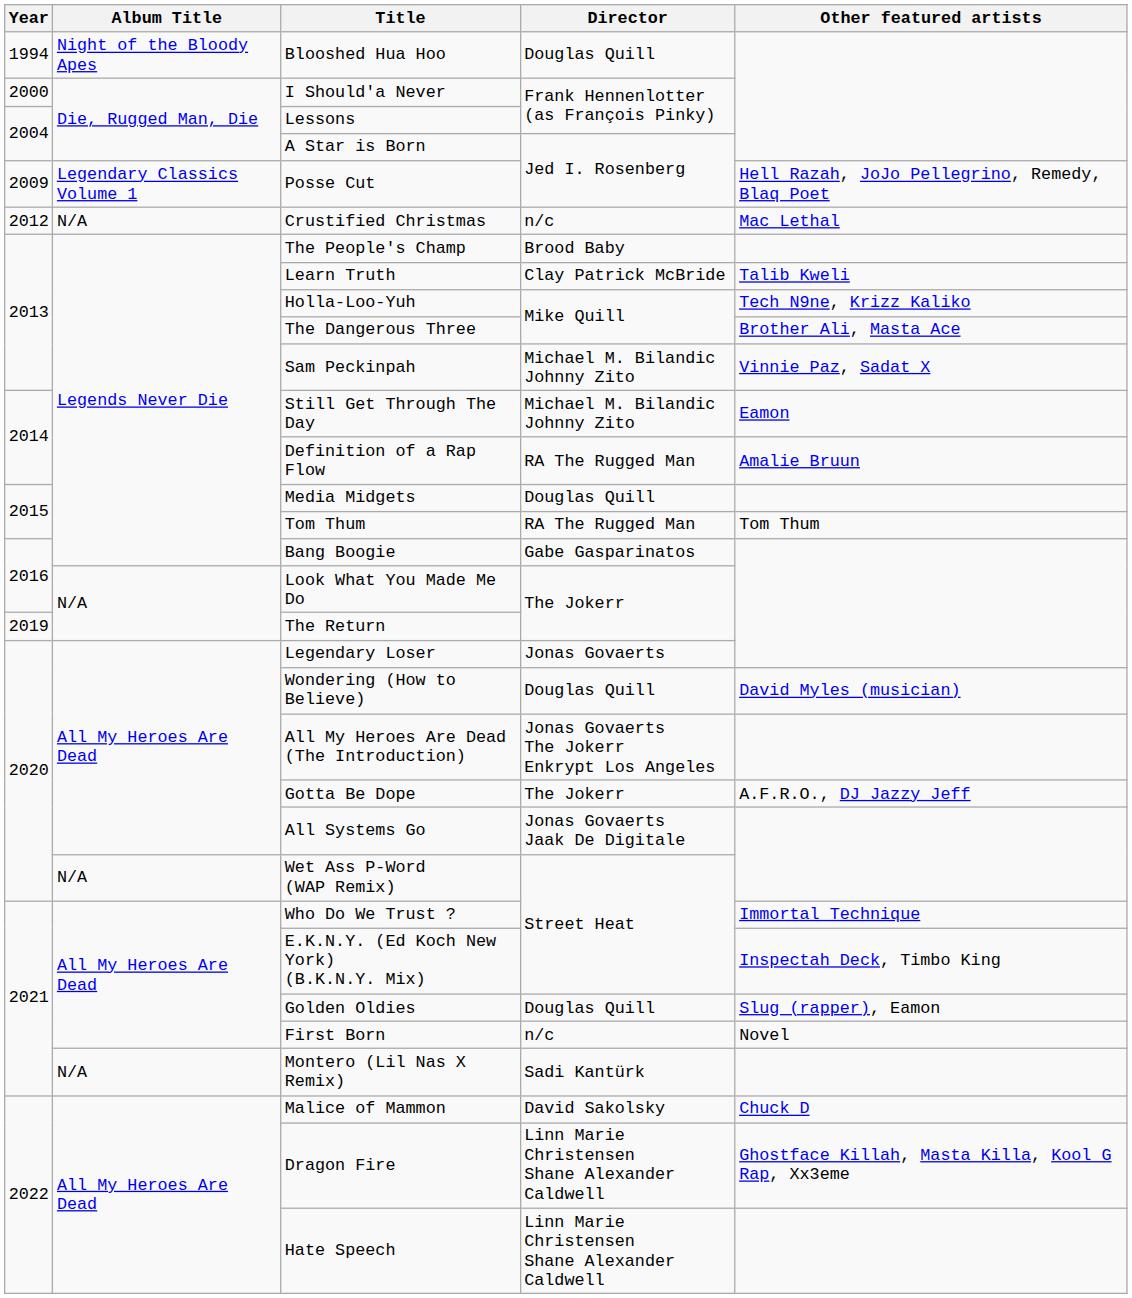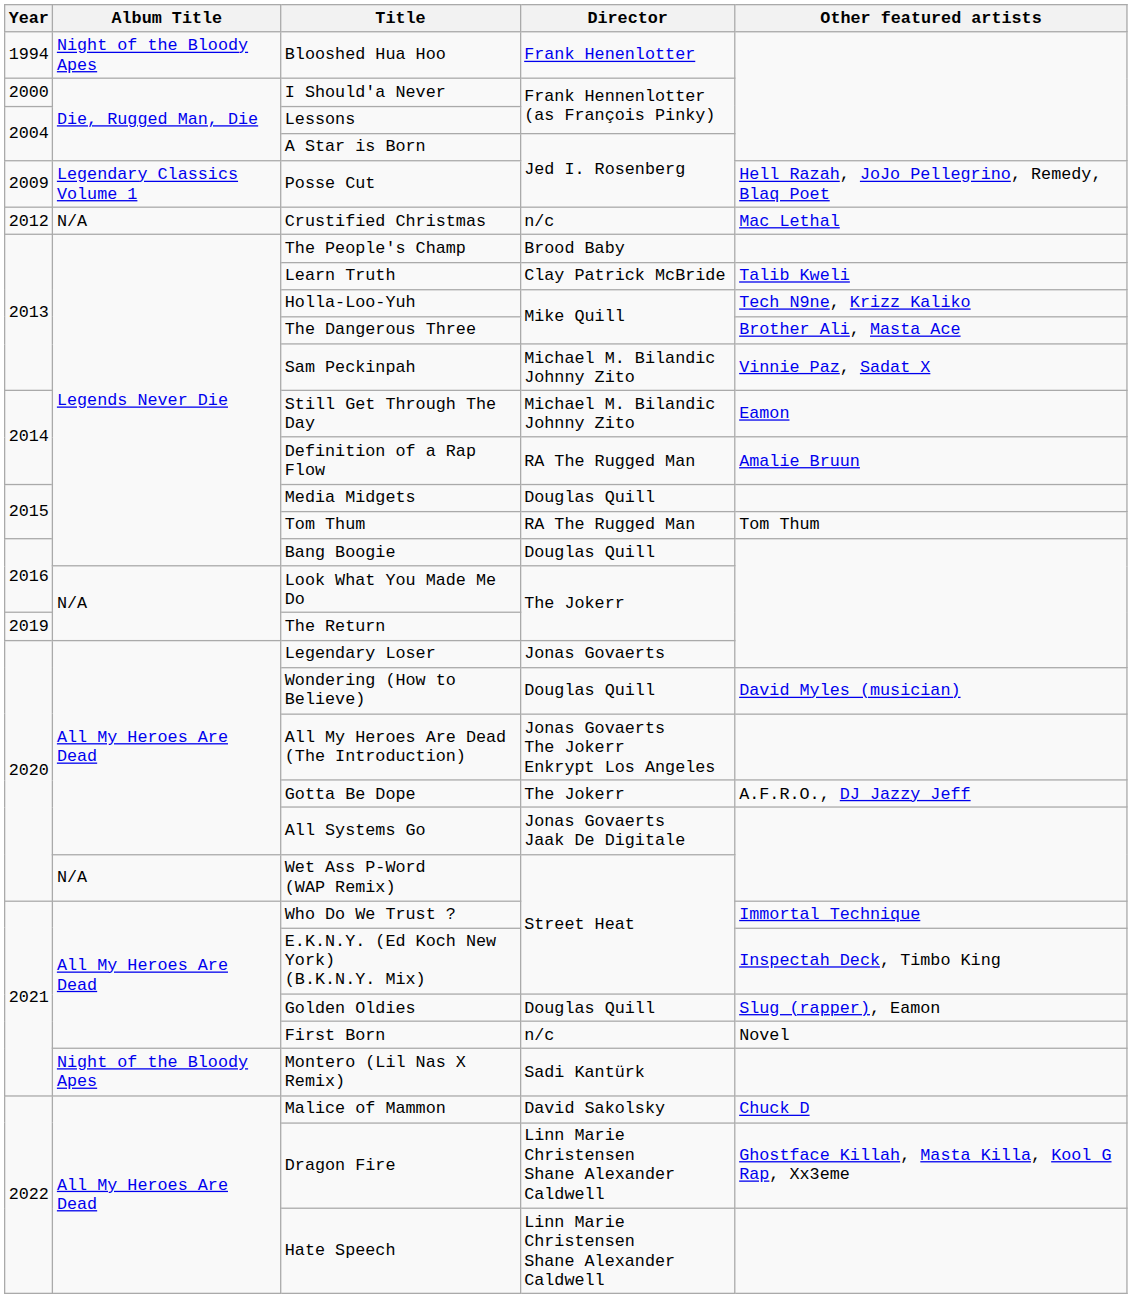Blooshed Hua Hoo | Director: Douglas Quill -> Frank Henenlotter
Bang Boogie | Director: Gabe Gasparinatos -> Douglas Quill
Montero (Lil Nas X Remix) | Album Title: N/A -> Night of the Bloody Apes
